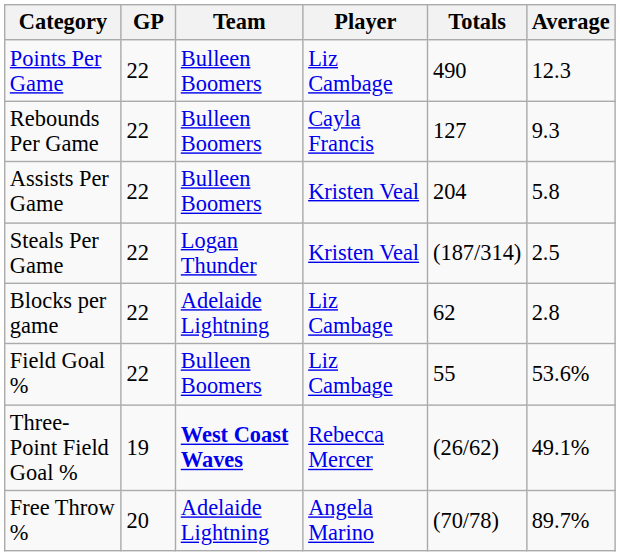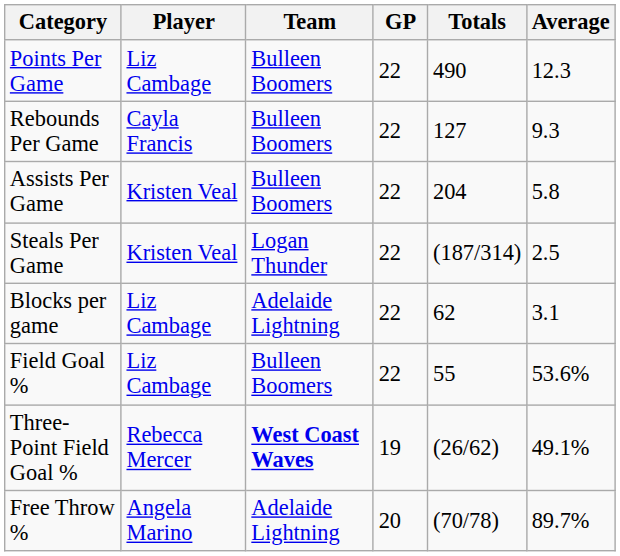columns swapped: Player <-> GP
Blocks per game | Average: 2.8 -> 3.1
